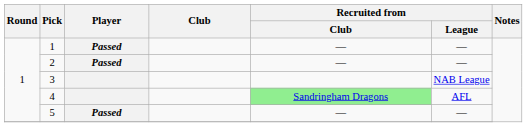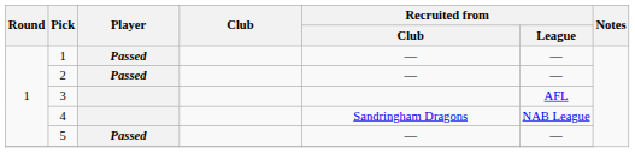3 | Recruited from / League: NAB League -> AFL
4 | Recruited from / Club: lightgreen background -> no background
4 | Recruited from / League: AFL -> NAB League
